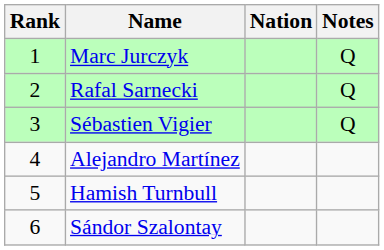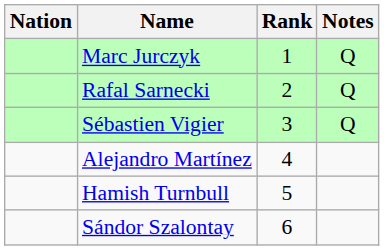columns swapped: Rank <-> Nation
